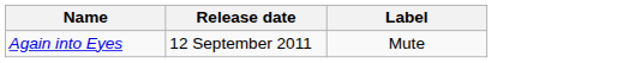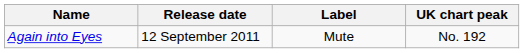+ column: UK chart peak | No. 192
